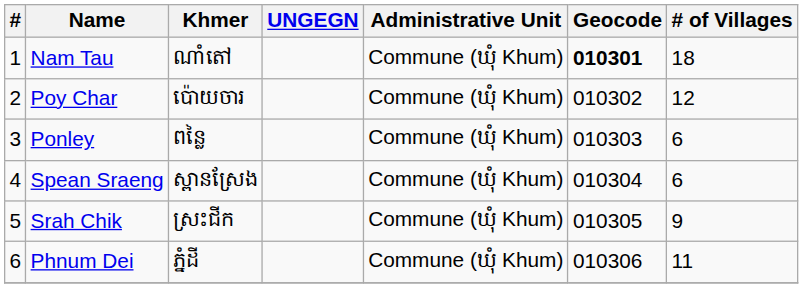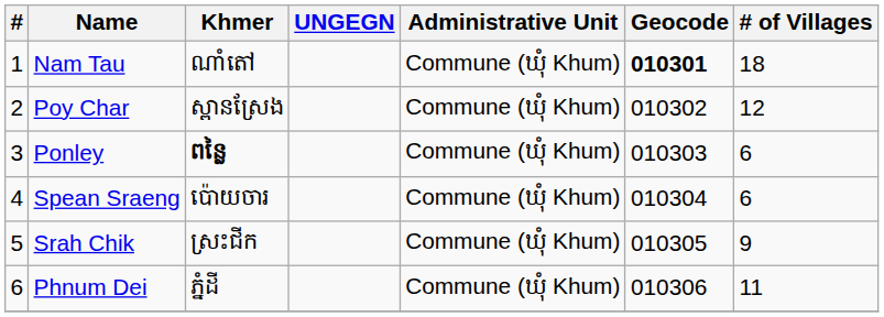Poy Char | Khmer: ប៉ោយចារ -> ស្ពានស្រែង
Ponley | Khmer: normal -> bold
Spean Sraeng | Khmer: ស្ពានស្រែង -> ប៉ោយចារ
